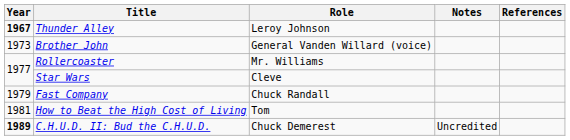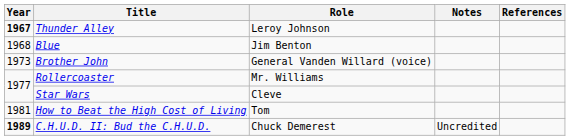+ row: 1968 | Blue | Jim Benton
- row: 1979 | Fast Company | Chuck Randall
